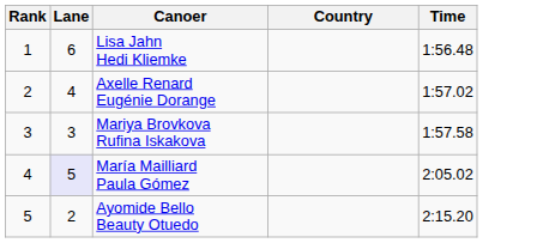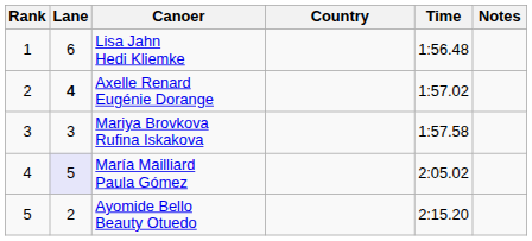+ column: Notes
Axelle Renard Eugénie Dorange | Lane: normal -> bold
